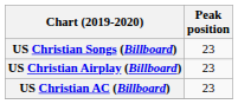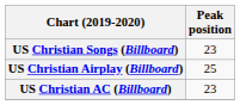US Christian Airplay (Billboard) | Peak position: 23 -> 25
